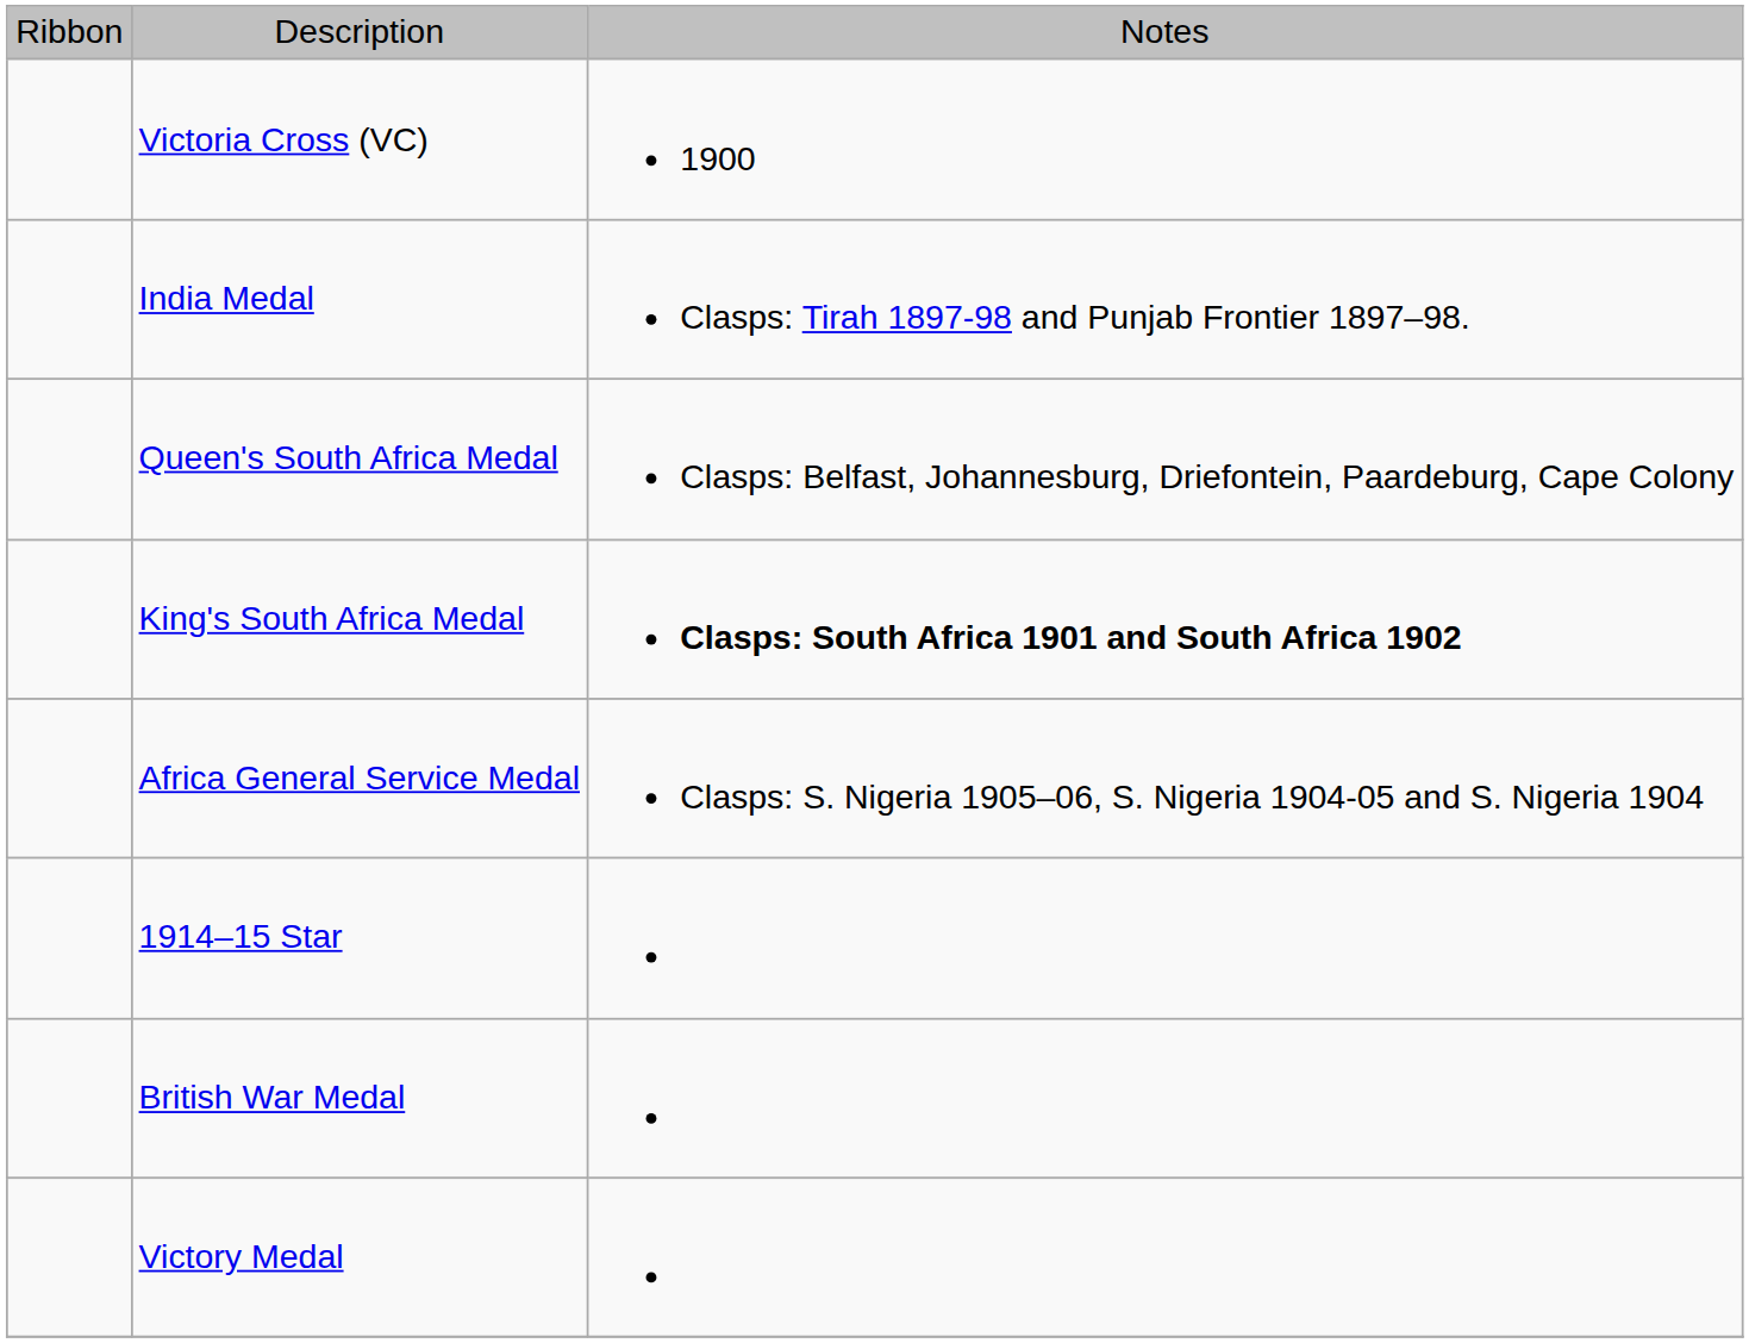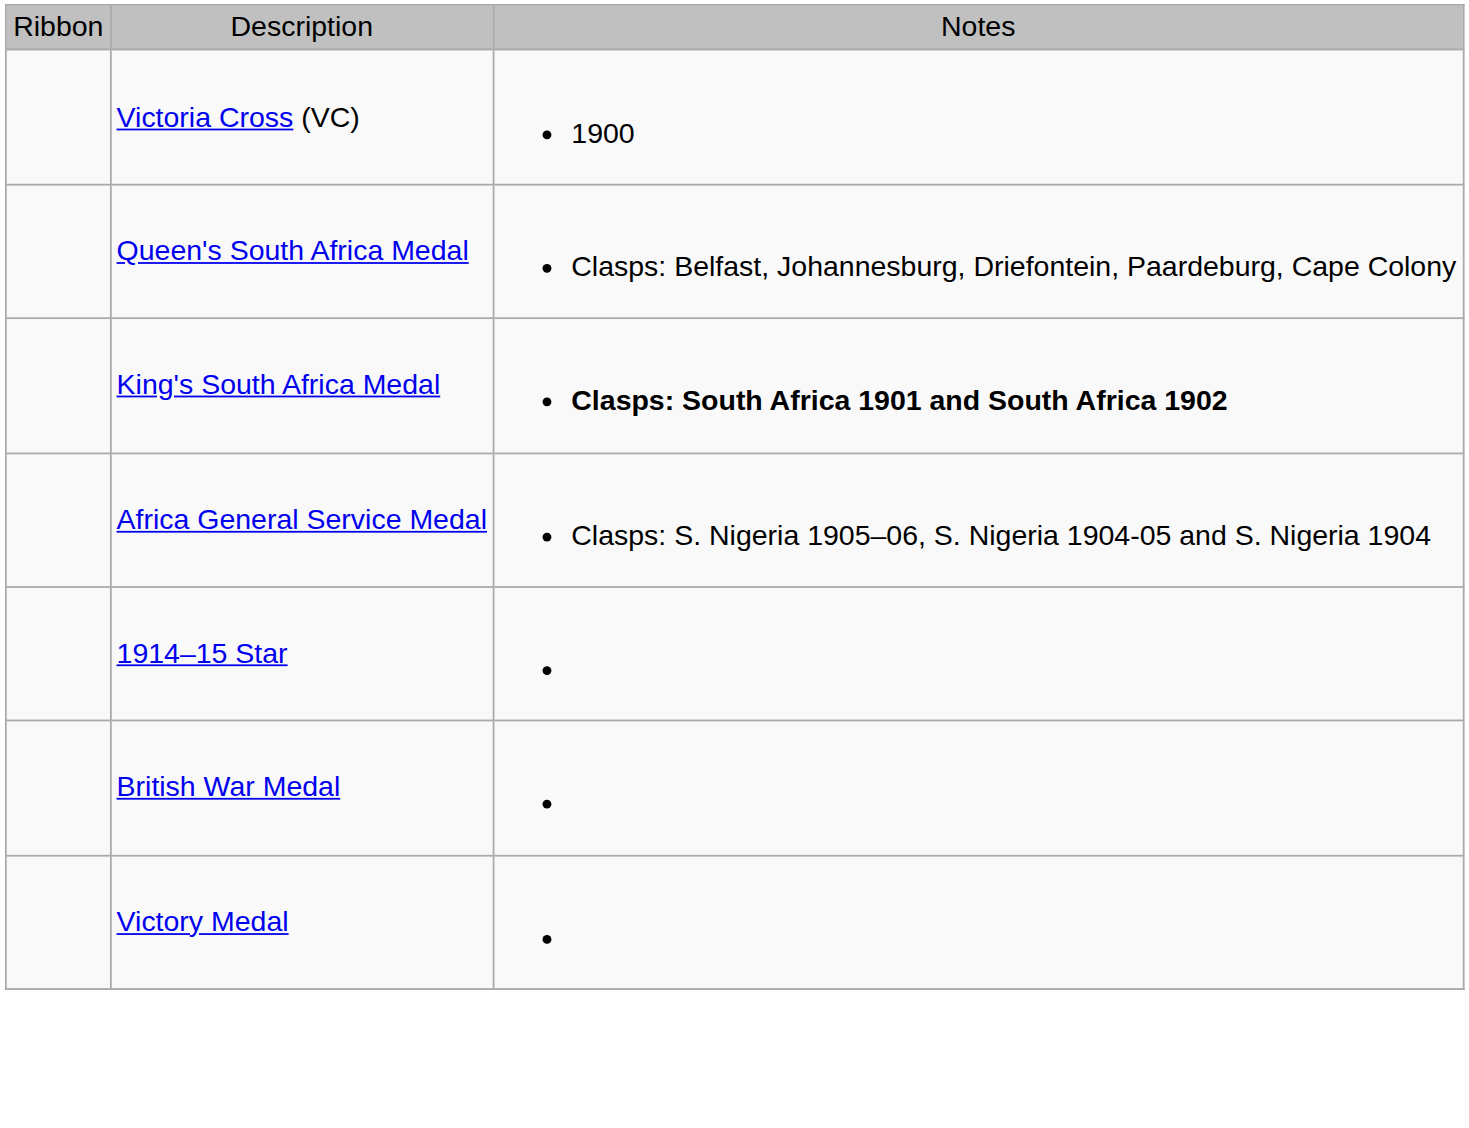- row: India Medal | Clasps: Tirah 1897-98 and Punjab Frontier 1897–98.
